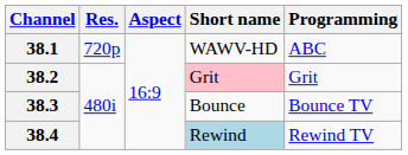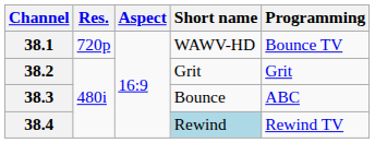38.1 | Programming: ABC -> Bounce TV
38.2 | Short name: pink background -> no background
38.3 | Programming: Bounce TV -> ABC
